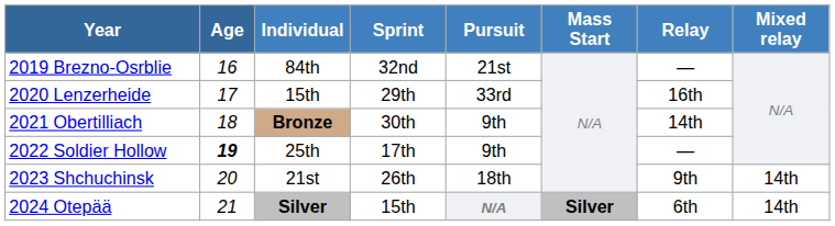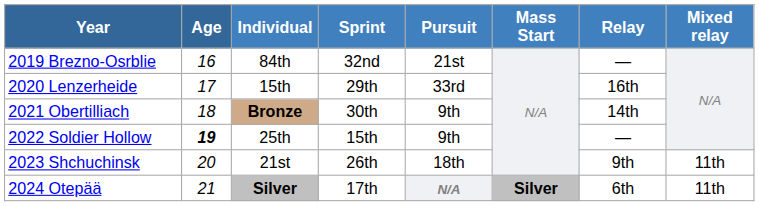2022 Soldier Hollow | Sprint: 17th -> 15th
2023 Shchuchinsk | Mixed relay: 14th -> 11th
2024 Otepää | Sprint: 15th -> 17th
2024 Otepää | Mixed relay: 14th -> 11th
